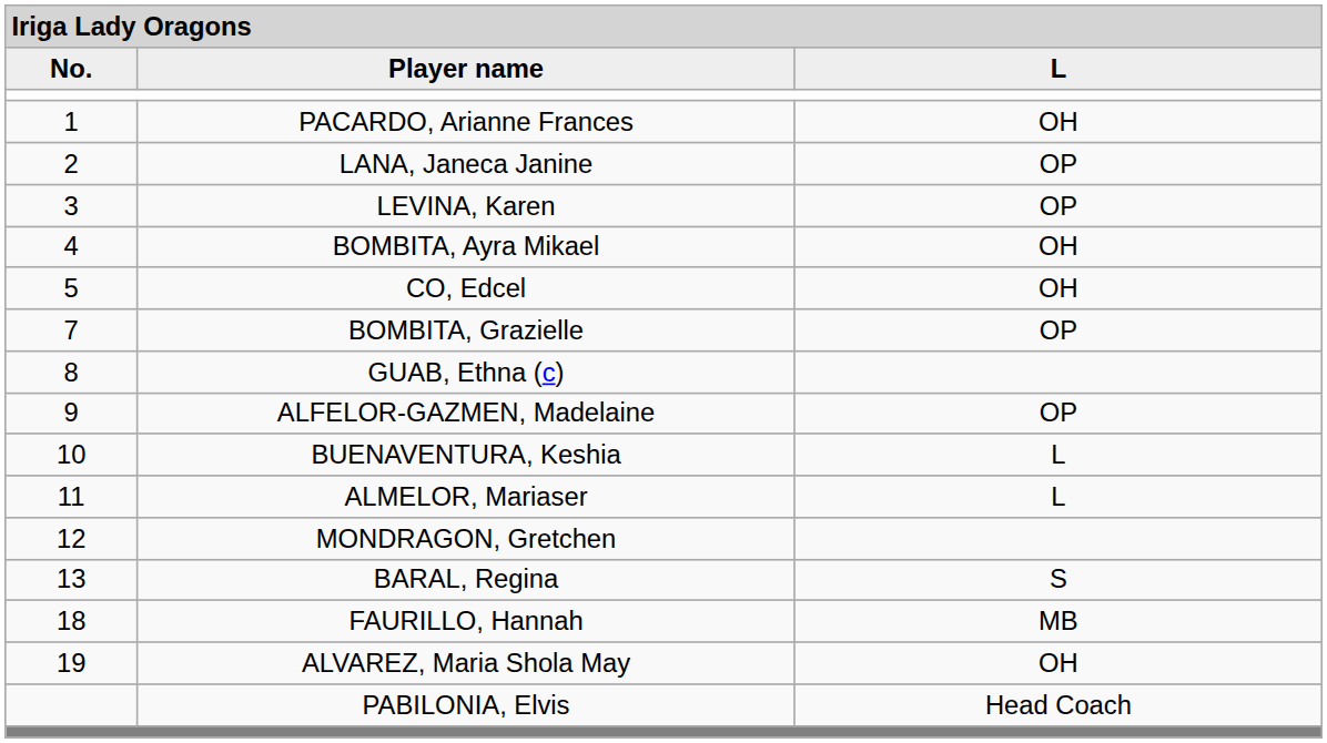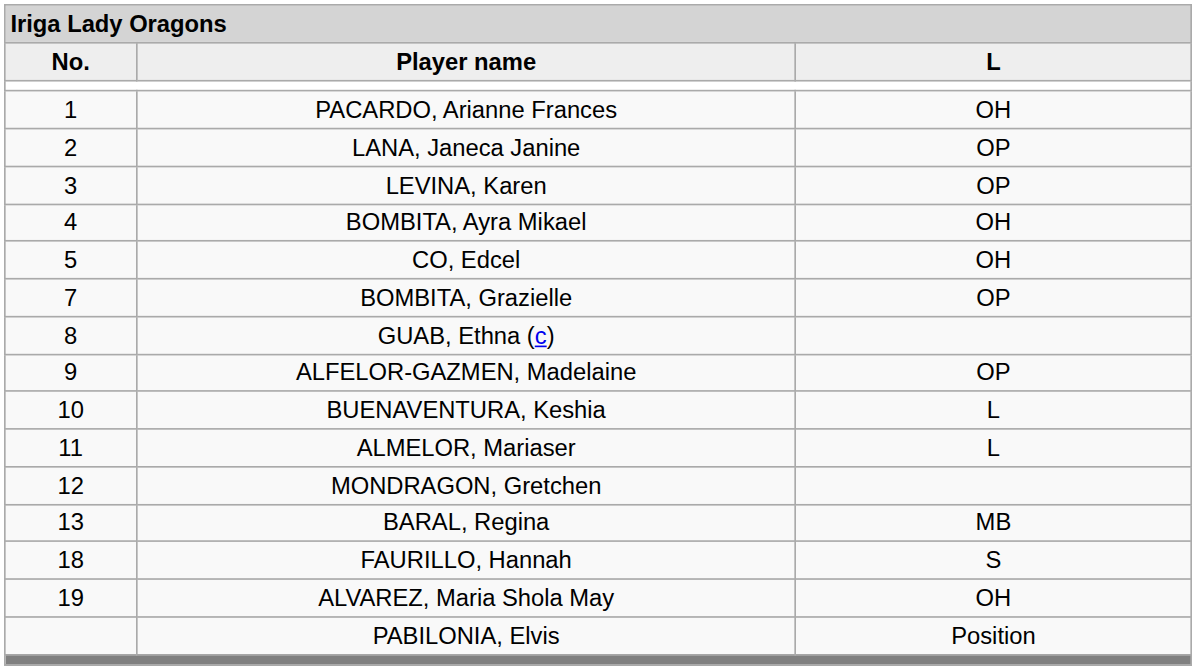BARAL, Regina | column 3: S -> MB
FAURILLO, Hannah | column 3: MB -> S
PABILONIA, Elvis | column 3: Head Coach -> Position
